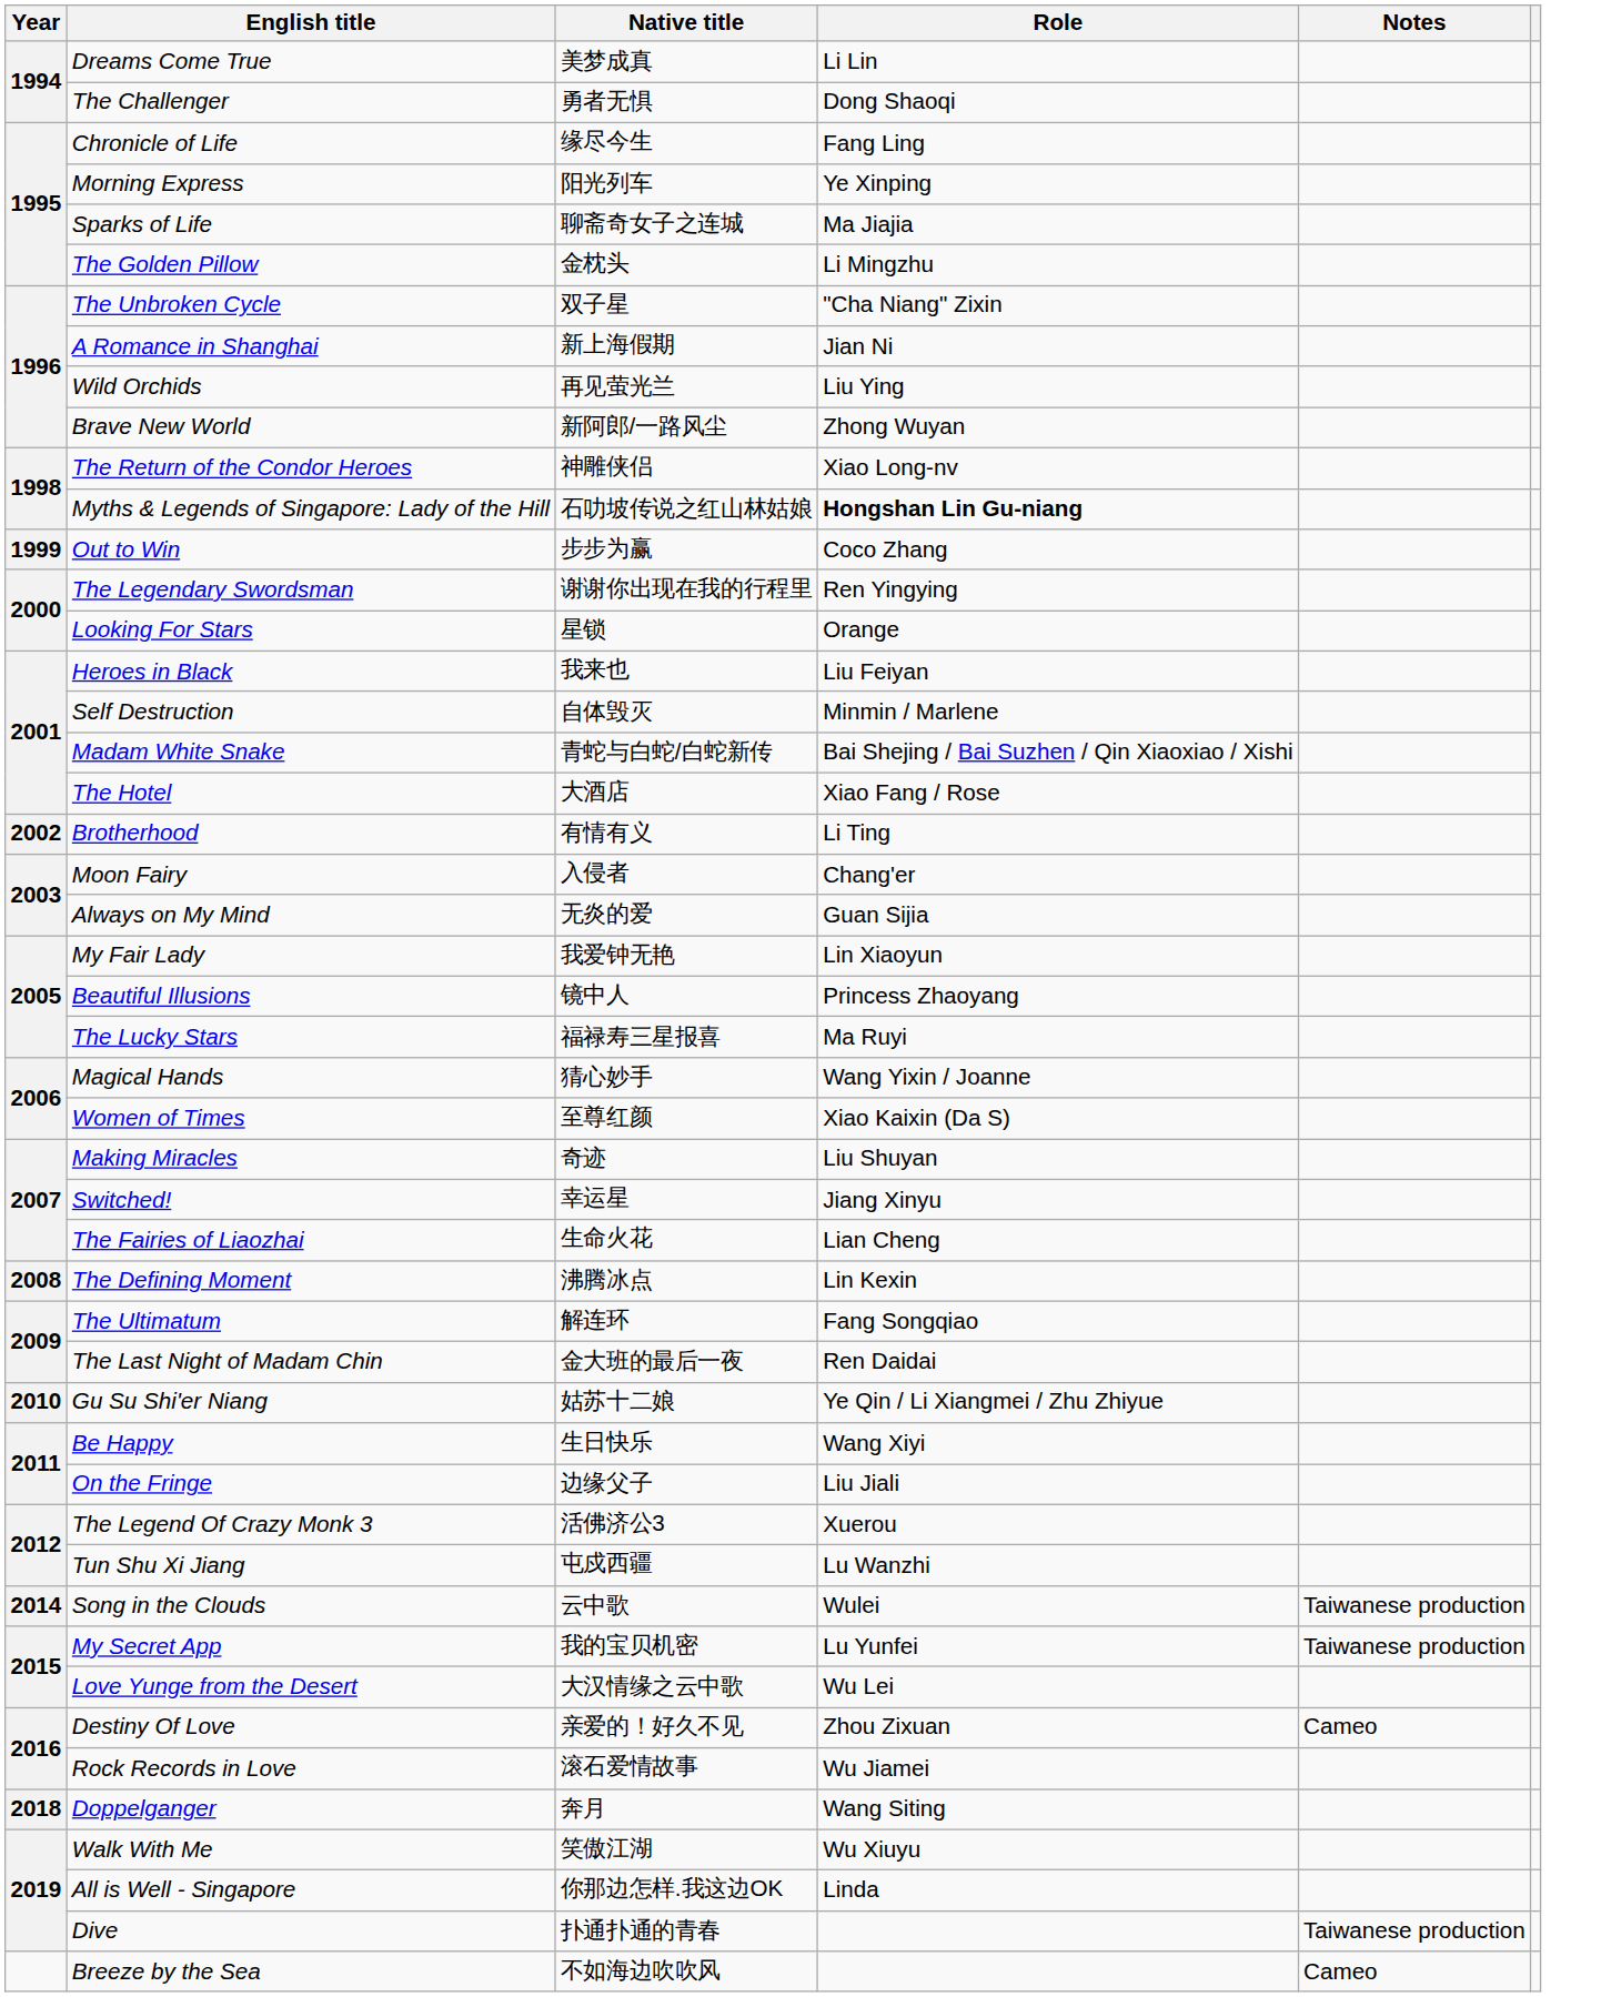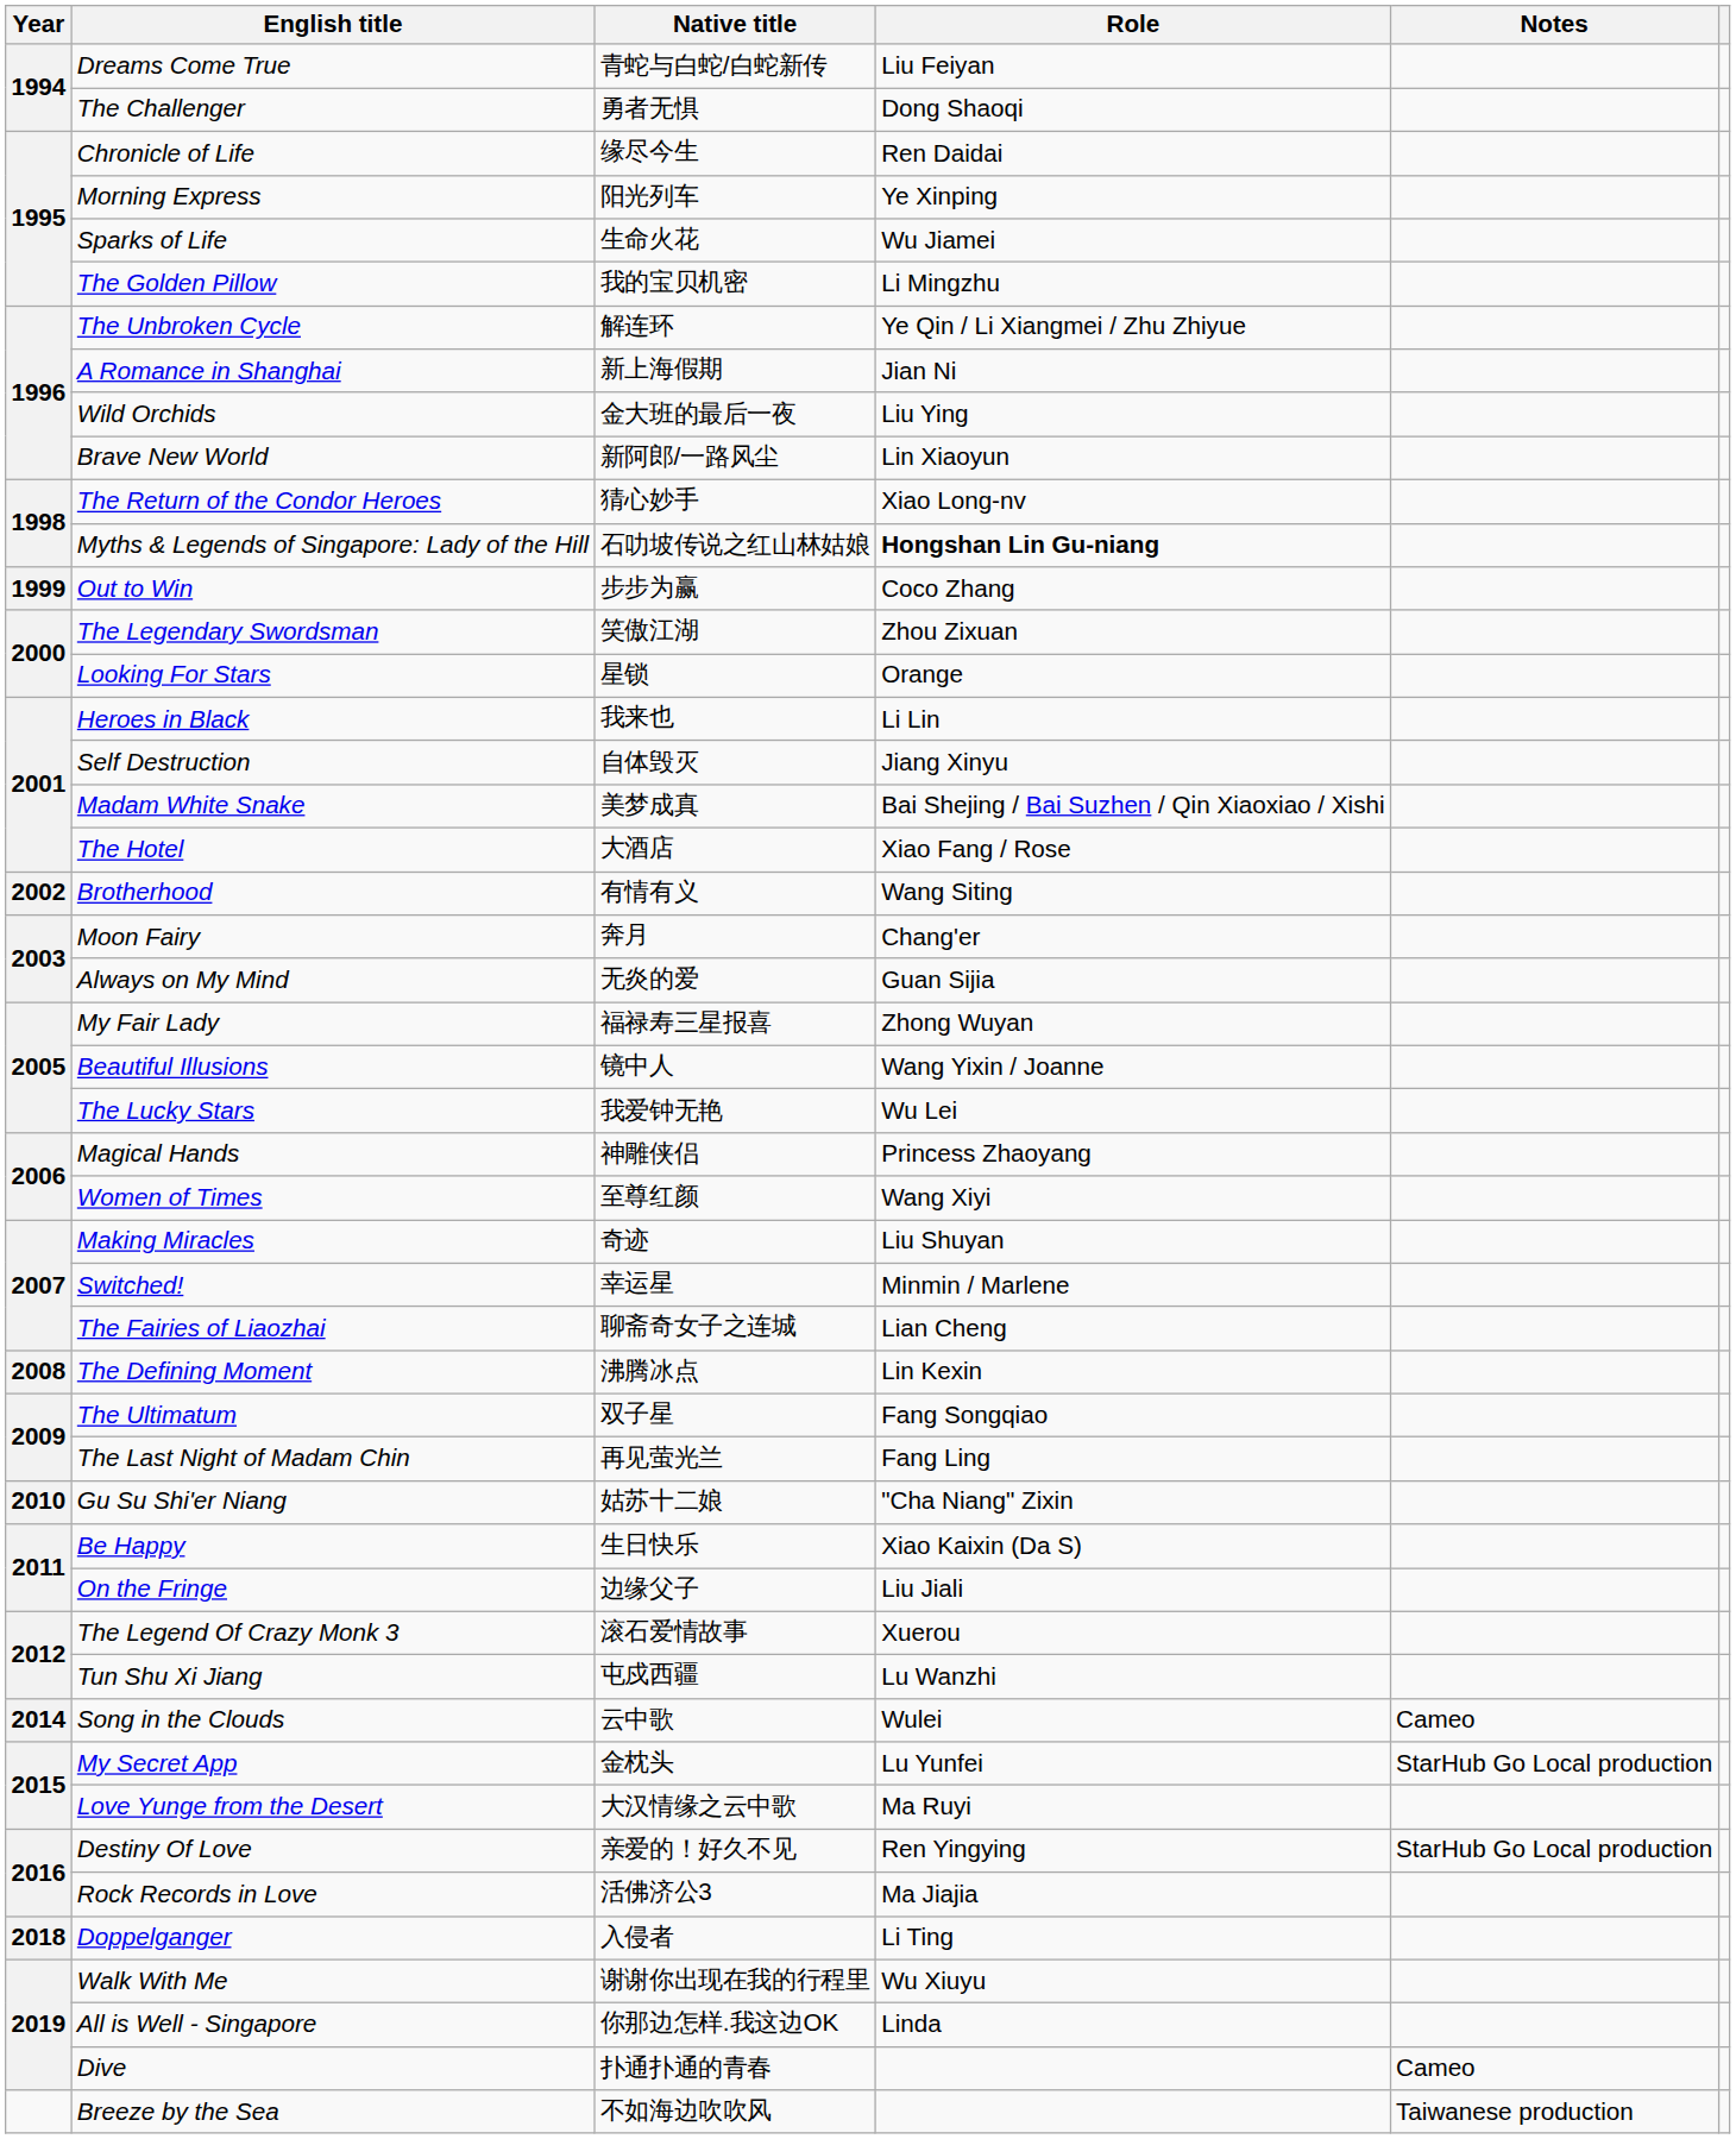Dreams Come True | Native title: 美梦成真 -> 青蛇与白蛇/白蛇新传
Dreams Come True | Role: Li Lin -> Liu Feiyan
Chronicle of Life | Role: Fang Ling -> Ren Daidai
Sparks of Life | Native title: 聊斋奇女子之连城 -> 生命火花
Sparks of Life | Role: Ma Jiajia -> Wu Jiamei
The Golden Pillow | Native title: 金枕头 -> 我的宝贝机密
The Unbroken Cycle | Native title: 双子星 -> 解连环
The Unbroken Cycle | Role: "Cha Niang" Zixin -> Ye Qin / Li Xiangmei / Zhu Zhiyue
Wild Orchids | Native title: 再见萤光兰 -> 金大班的最后一夜
Brave New World | Role: Zhong Wuyan -> Lin Xiaoyun
The Return of the Condor Heroes | Native title: 神雕侠侣 -> 猜心妙手
The Legendary Swordsman | Native title: 谢谢你出现在我的行程里 -> 笑傲江湖
The Legendary Swordsman | Role: Ren Yingying -> Zhou Zixuan
Heroes in Black | Role: Liu Feiyan -> Li Lin
Self Destruction | Role: Minmin / Marlene -> Jiang Xinyu
Madam White Snake | Native title: 青蛇与白蛇/白蛇新传 -> 美梦成真
Brotherhood | Role: Li Ting -> Wang Siting
Moon Fairy | Native title: 入侵者 -> 奔月
My Fair Lady | Native title: 我爱钟无艳 -> 福禄寿三星报喜
My Fair Lady | Role: Lin Xiaoyun -> Zhong Wuyan
Beautiful Illusions | Role: Princess Zhaoyang -> Wang Yixin / Joanne
The Lucky Stars | Native title: 福禄寿三星报喜 -> 我爱钟无艳
The Lucky Stars | Role: Ma Ruyi -> Wu Lei
Magical Hands | Native title: 猜心妙手 -> 神雕侠侣
Magical Hands | Role: Wang Yixin / Joanne -> Princess Zhaoyang
Women of Times | Role: Xiao Kaixin (Da S) -> Wang Xiyi
Switched! | Role: Jiang Xinyu -> Minmin / Marlene
The Fairies of Liaozhai | Native title: 生命火花 -> 聊斋奇女子之连城
The Ultimatum | Native title: 解连环 -> 双子星
The Last Night of Madam Chin | Native title: 金大班的最后一夜 -> 再见萤光兰
The Last Night of Madam Chin | Role: Ren Daidai -> Fang Ling
Gu Su Shi'er Niang | Role: Ye Qin / Li Xiangmei / Zhu Zhiyue -> "Cha Niang" Zixin
Be Happy | Role: Wang Xiyi -> Xiao Kaixin (Da S)
The Legend Of Crazy Monk 3 | Native title: 活佛济公3 -> 滚石爱情故事
Song in the Clouds | Notes: Taiwanese production -> Cameo
My Secret App | Native title: 我的宝贝机密 -> 金枕头
My Secret App | Notes: Taiwanese production -> StarHub Go Local production
Love Yunge from the Desert | Role: Wu Lei -> Ma Ruyi
Destiny Of Love | Role: Zhou Zixuan -> Ren Yingying
Destiny Of Love | Notes: Cameo -> StarHub Go Local production
Rock Records in Love | Native title: 滚石爱情故事 -> 活佛济公3
Rock Records in Love | Role: Wu Jiamei -> Ma Jiajia
Doppelganger | Native title: 奔月 -> 入侵者
Doppelganger | Role: Wang Siting -> Li Ting
Walk With Me | Native title: 笑傲江湖 -> 谢谢你出现在我的行程里
Dive | Notes: Taiwanese production -> Cameo
Breeze by the Sea | Notes: Cameo -> Taiwanese production
